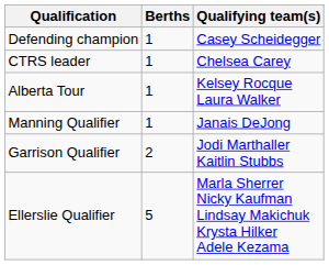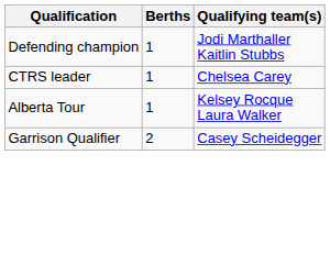Defending champion | Qualifying team(s): Casey Scheidegger -> Jodi Marthaller Kaitlin Stubbs
- row: Manning Qualifier | 1 | Janais DeJong
Garrison Qualifier | Qualifying team(s): Jodi Marthaller Kaitlin Stubbs -> Casey Scheidegger
- row: Ellerslie Qualifier | 5 | Marla Sherrer Nicky Kaufman Lindsay Makichuk Krysta Hilker Adele Kezama
